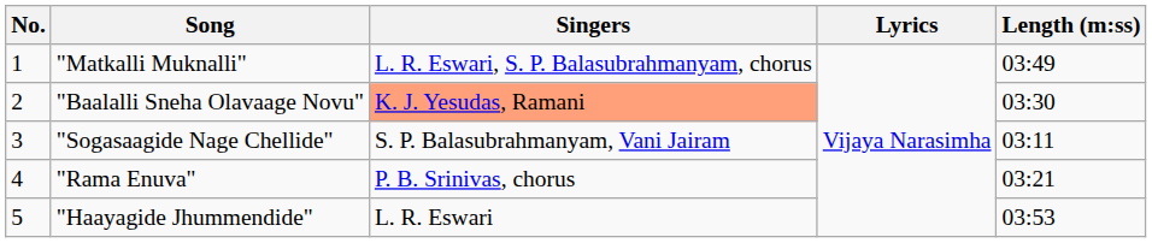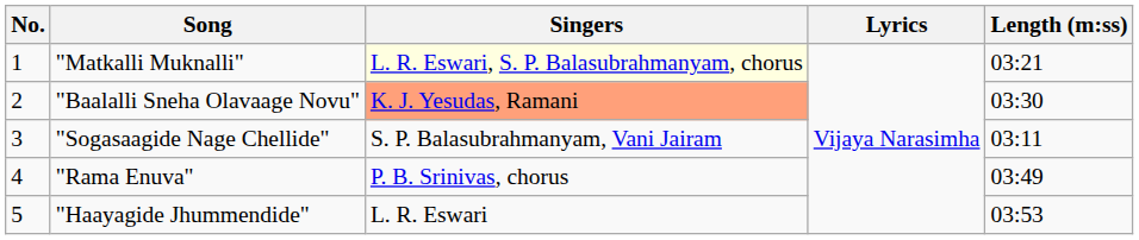"Matkalli Muknalli" | Singers: no background -> lightyellow background
"Matkalli Muknalli" | Length (m:ss): 03:49 -> 03:21
"Rama Enuva" | Length (m:ss): 03:21 -> 03:49
